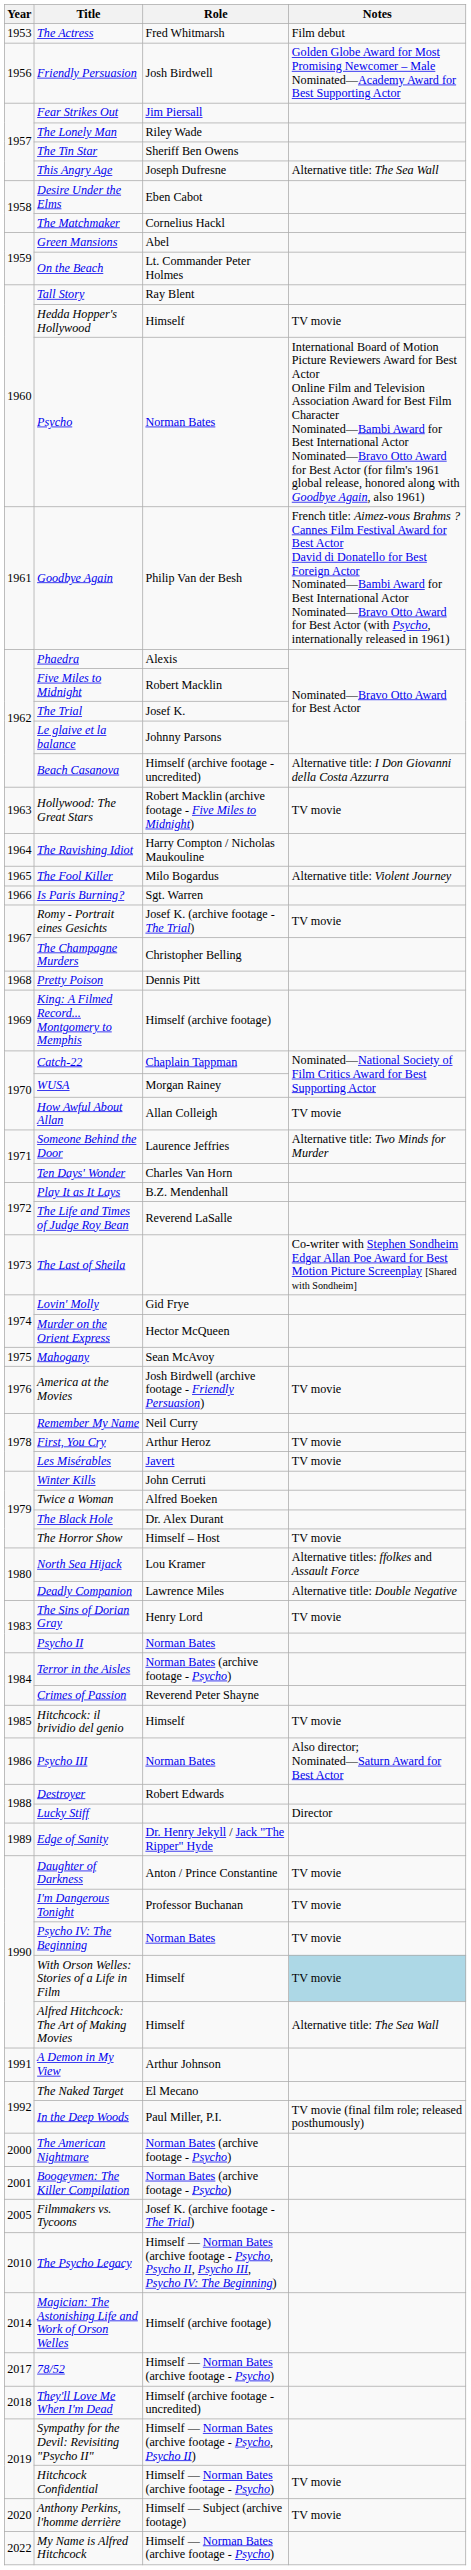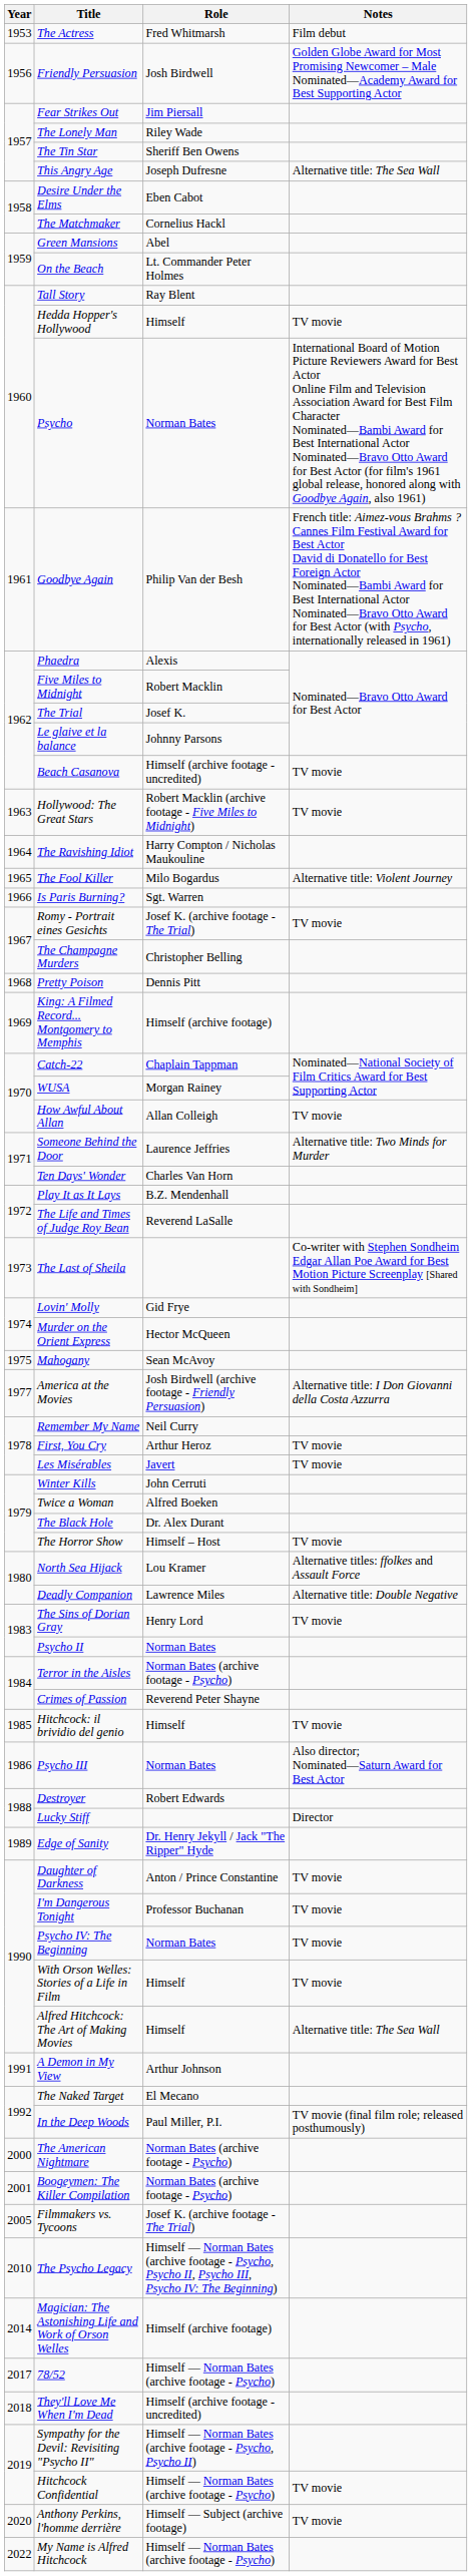Beach Casanova | Notes: Alternative title: I Don Giovanni della Costa Azzurra -> TV movie
America at the Movies | Year: 1976 -> 1977
America at the Movies | Notes: TV movie -> Alternative title: I Don Giovanni della Costa Azzurra
With Orson Welles: Stories of a Life in Film | Notes: lightblue background -> no background
